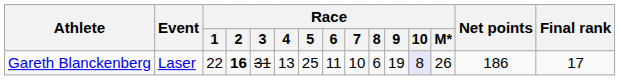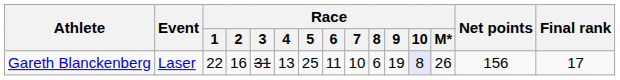Gareth Blanckenberg | Race / 2: bold -> normal
Gareth Blanckenberg | Net points: 186 -> 156
